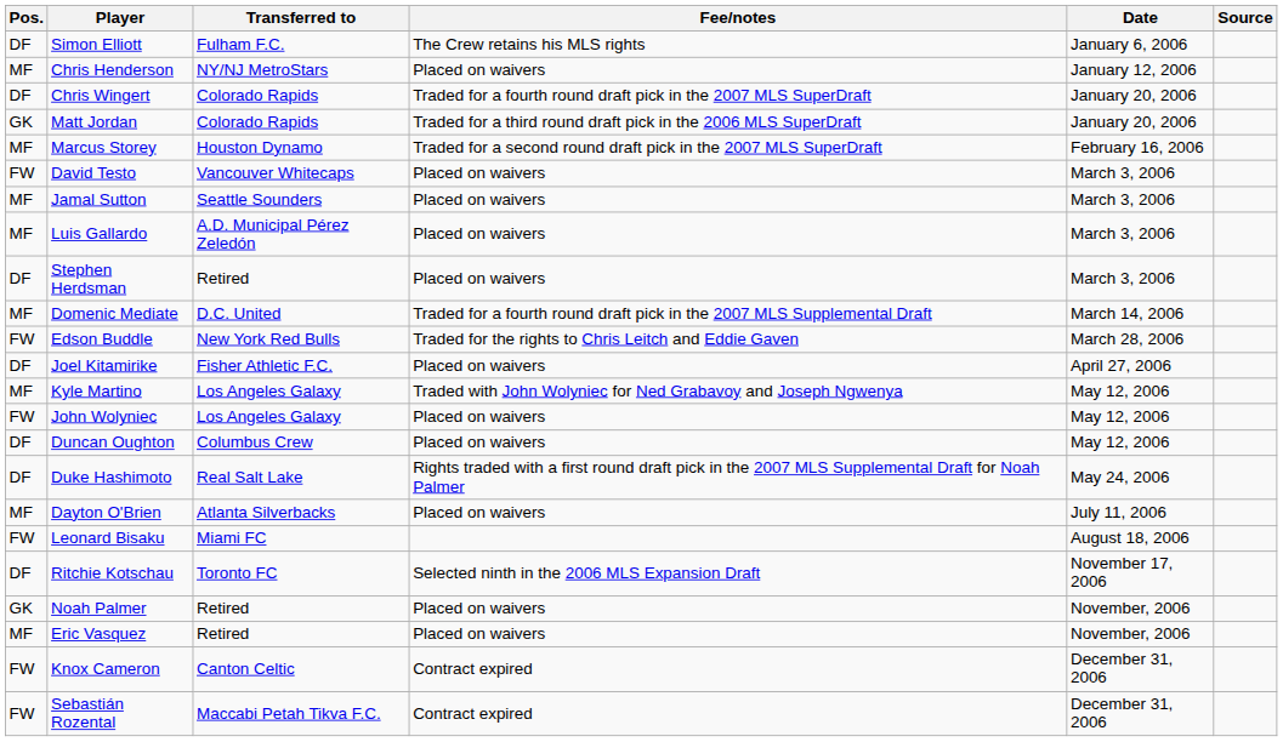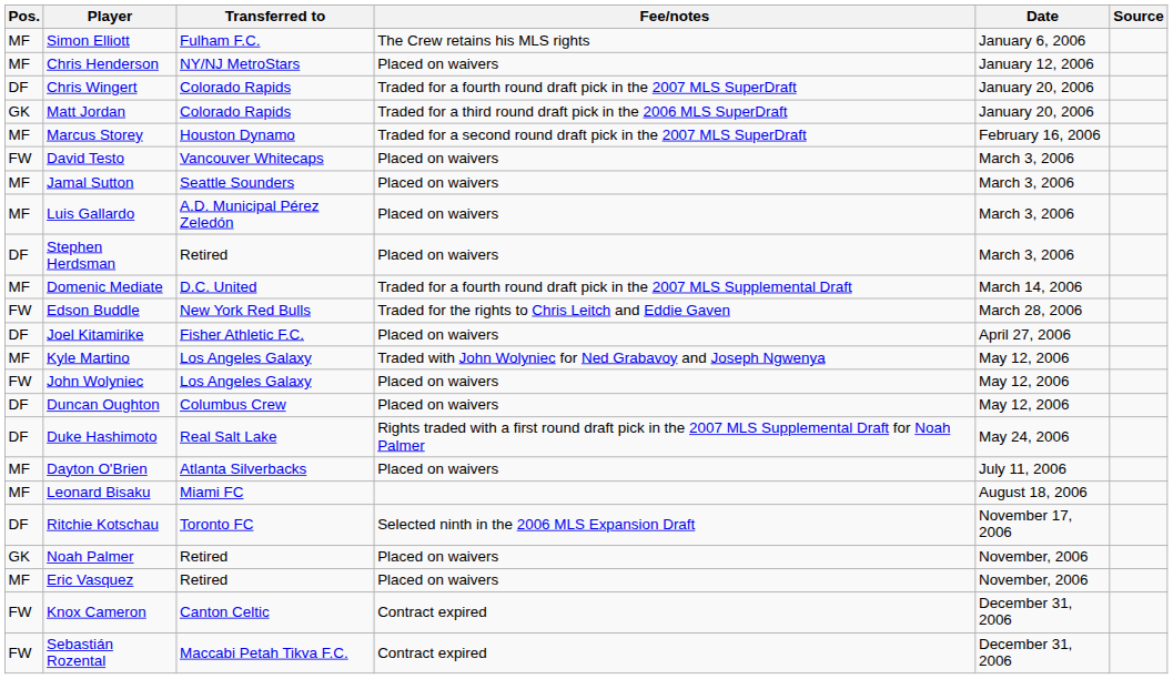Simon Elliott | Pos.: DF -> MF
Leonard Bisaku | Pos.: FW -> MF
